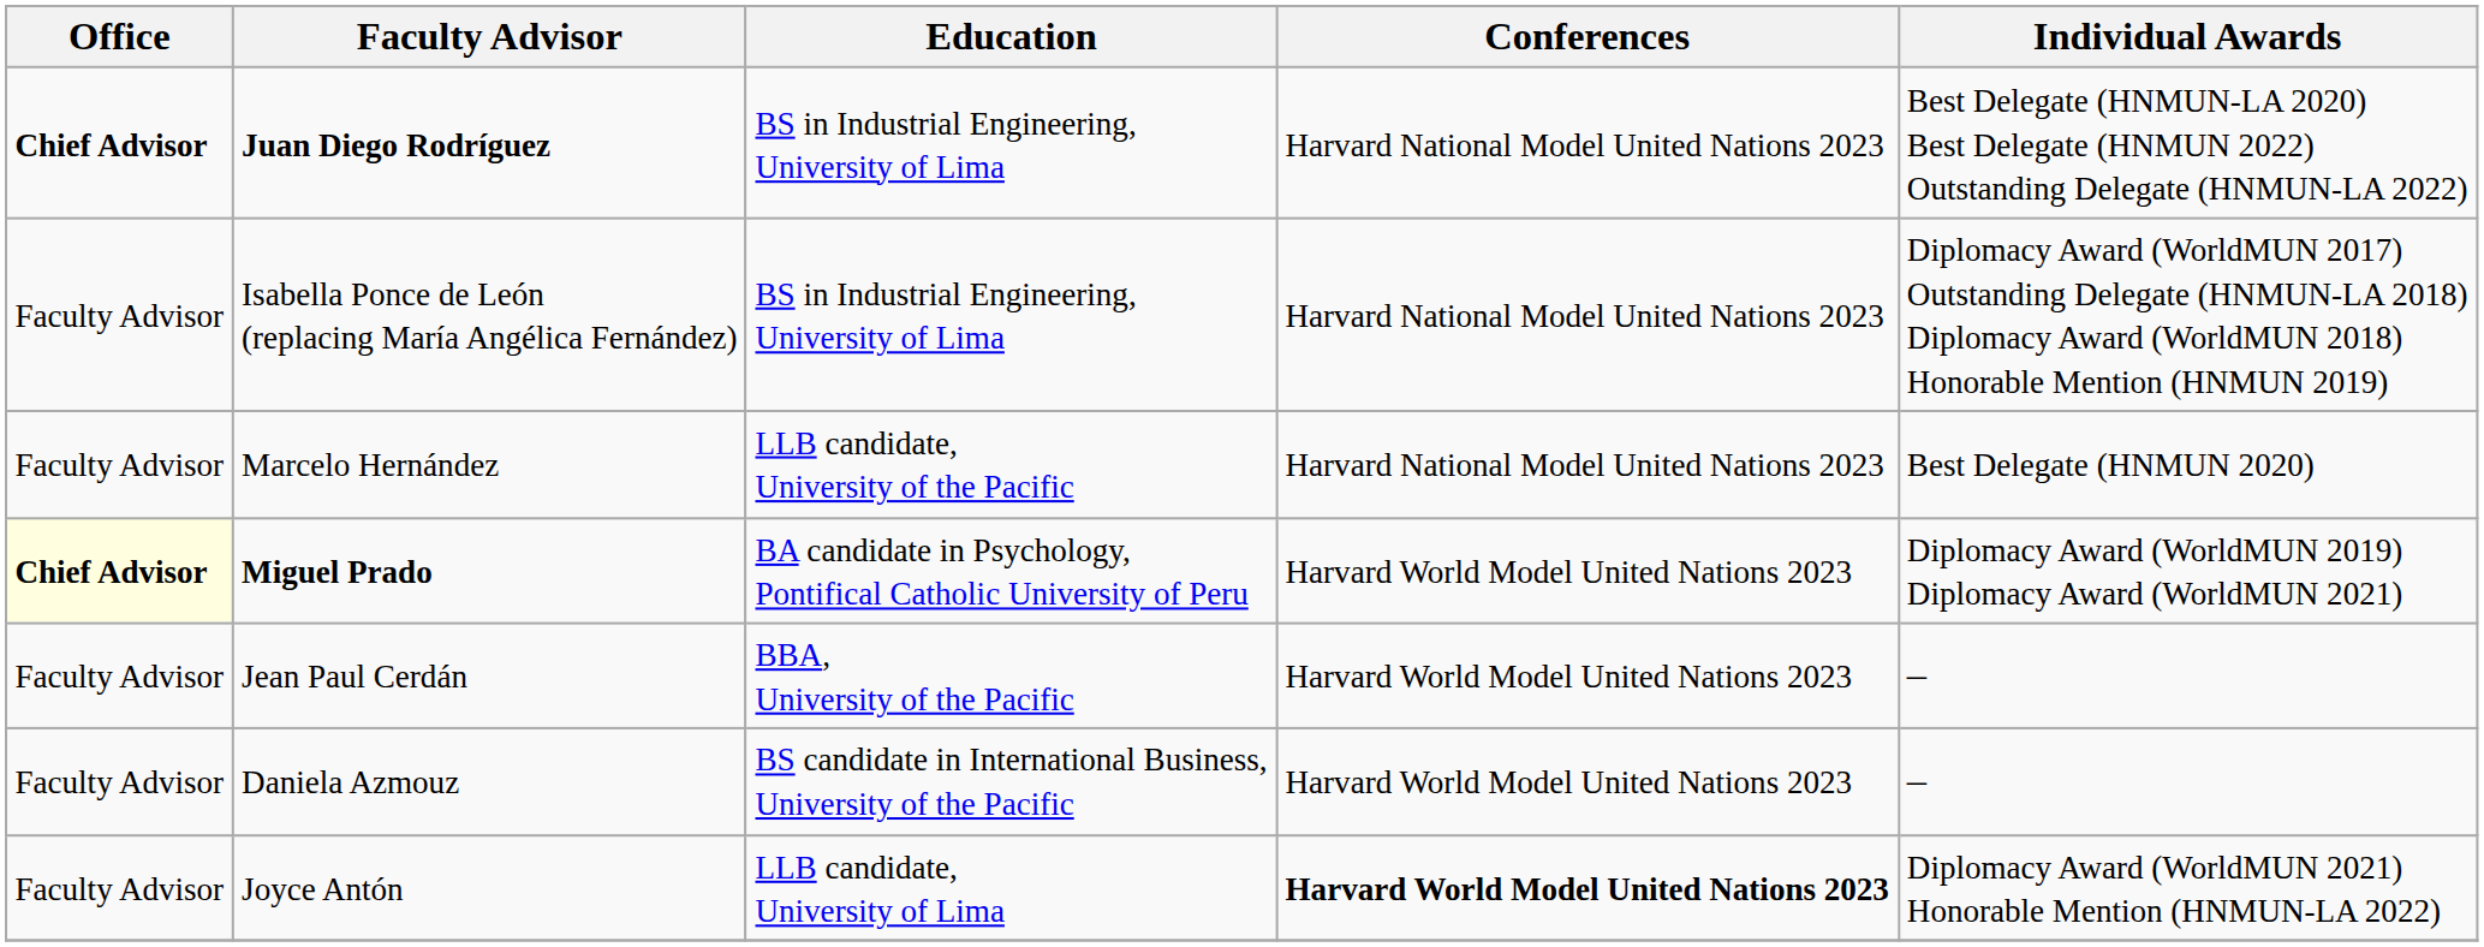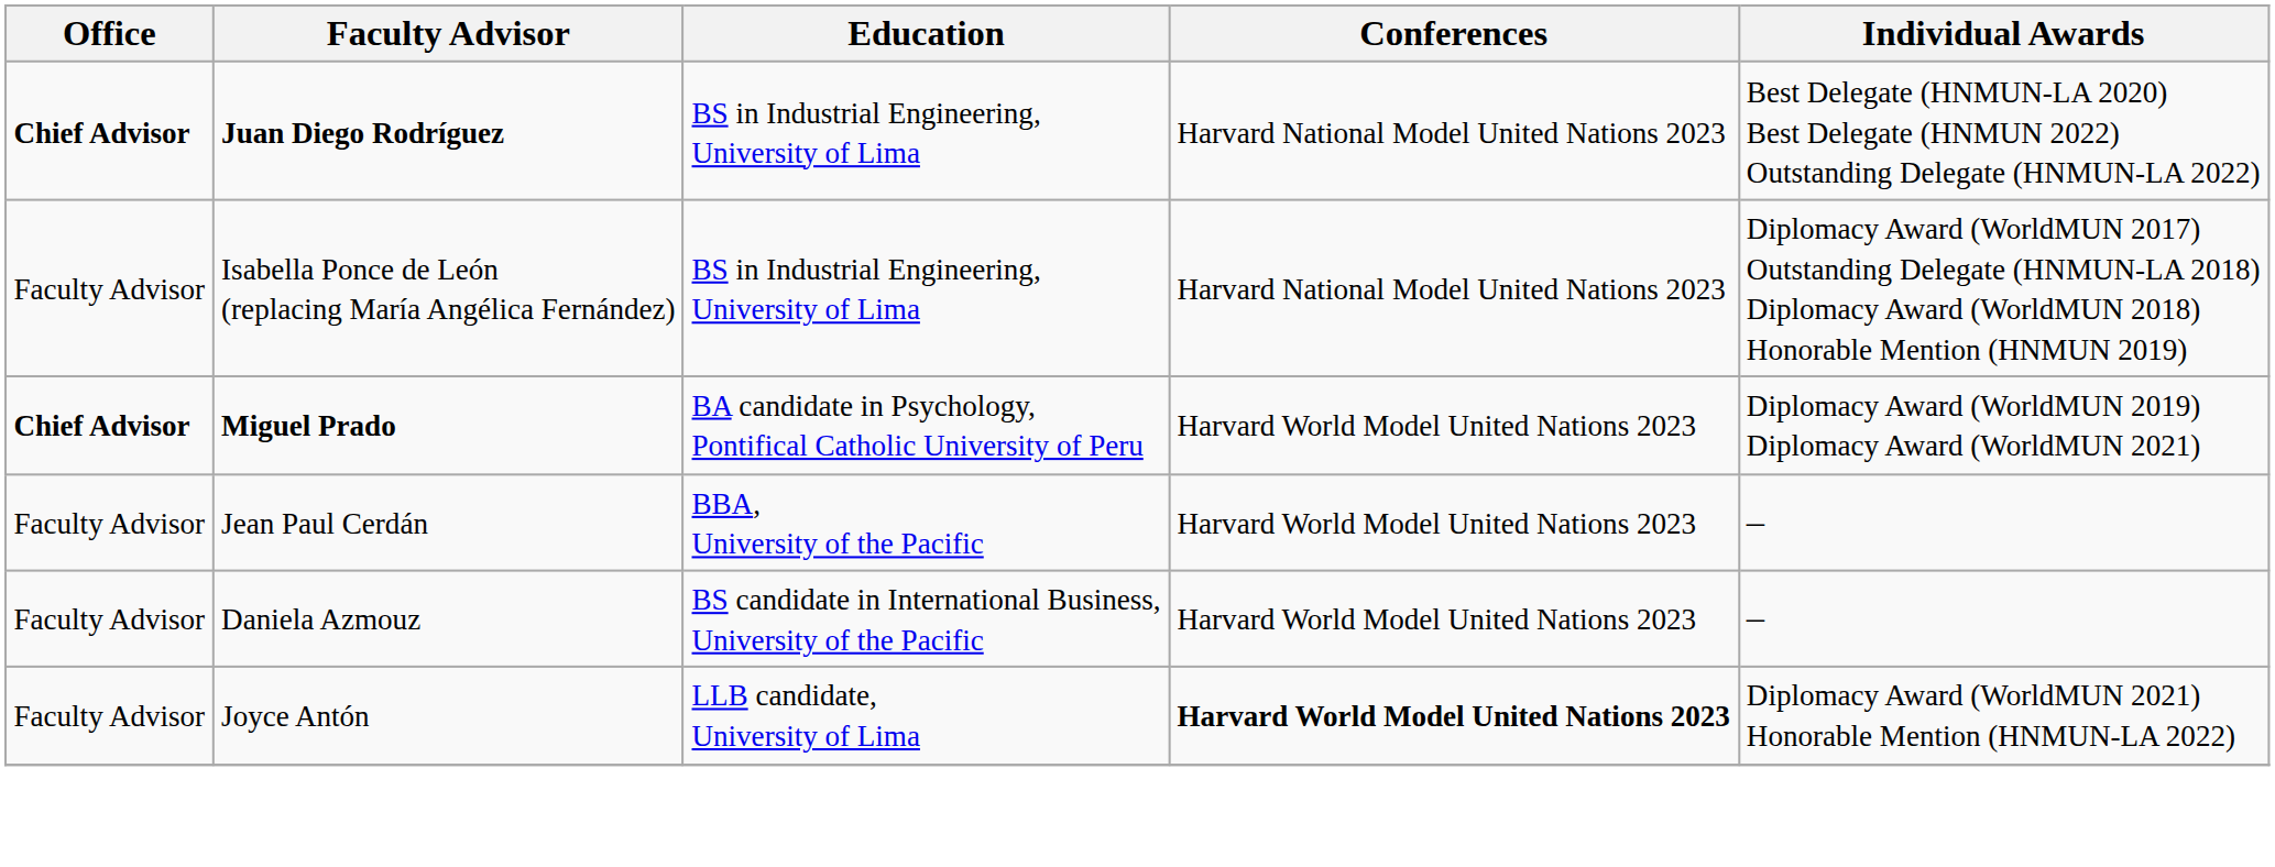- row: Faculty Advisor | Marcelo Hernández | LLB candidate, University of the Pacific | Harvard National Model United Nations 2023 | Best Delegate (HNMUN 2020)
Miguel Prado | Office: lightyellow background -> no background
